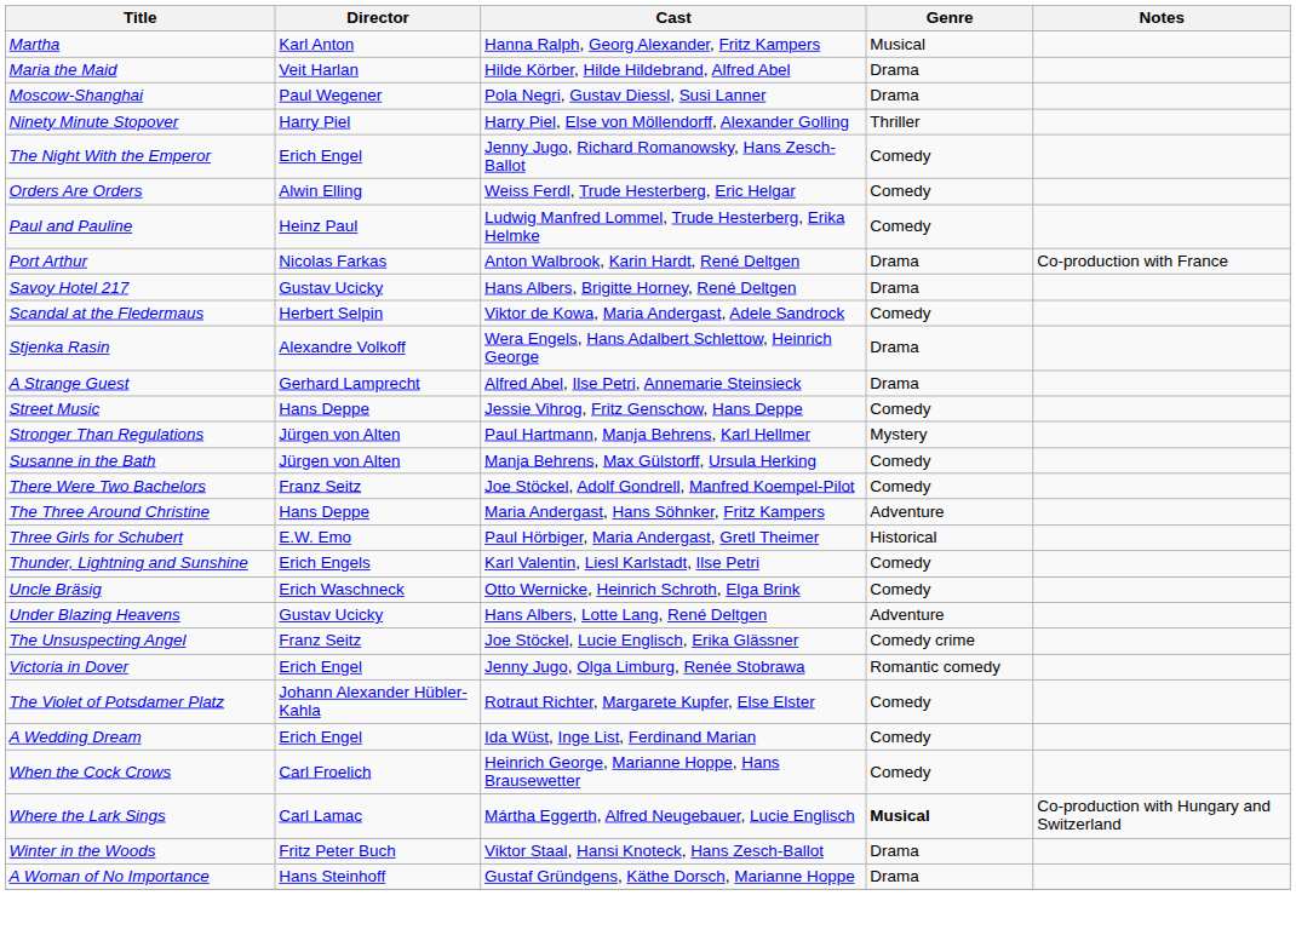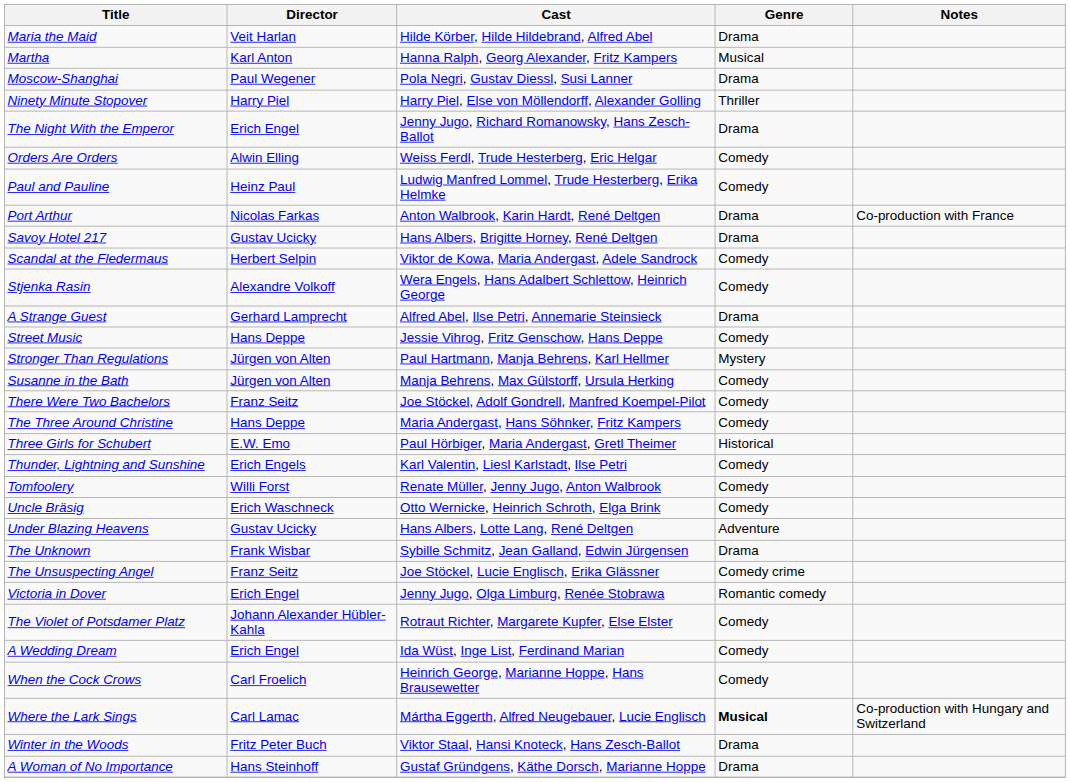rows swapped: Maria the Maid <-> Martha
The Night With the Emperor | Genre: Comedy -> Drama
Stjenka Rasin | Genre: Drama -> Comedy
The Three Around Christine | Genre: Adventure -> Comedy
+ row: Tomfoolery | Willi Forst | Renate Müller, Jenny Jugo, Anton Walbrook | Comedy
+ row: The Unknown | Frank Wisbar | Sybille Schmitz, Jean Galland, Edwin Jürgensen | Drama
